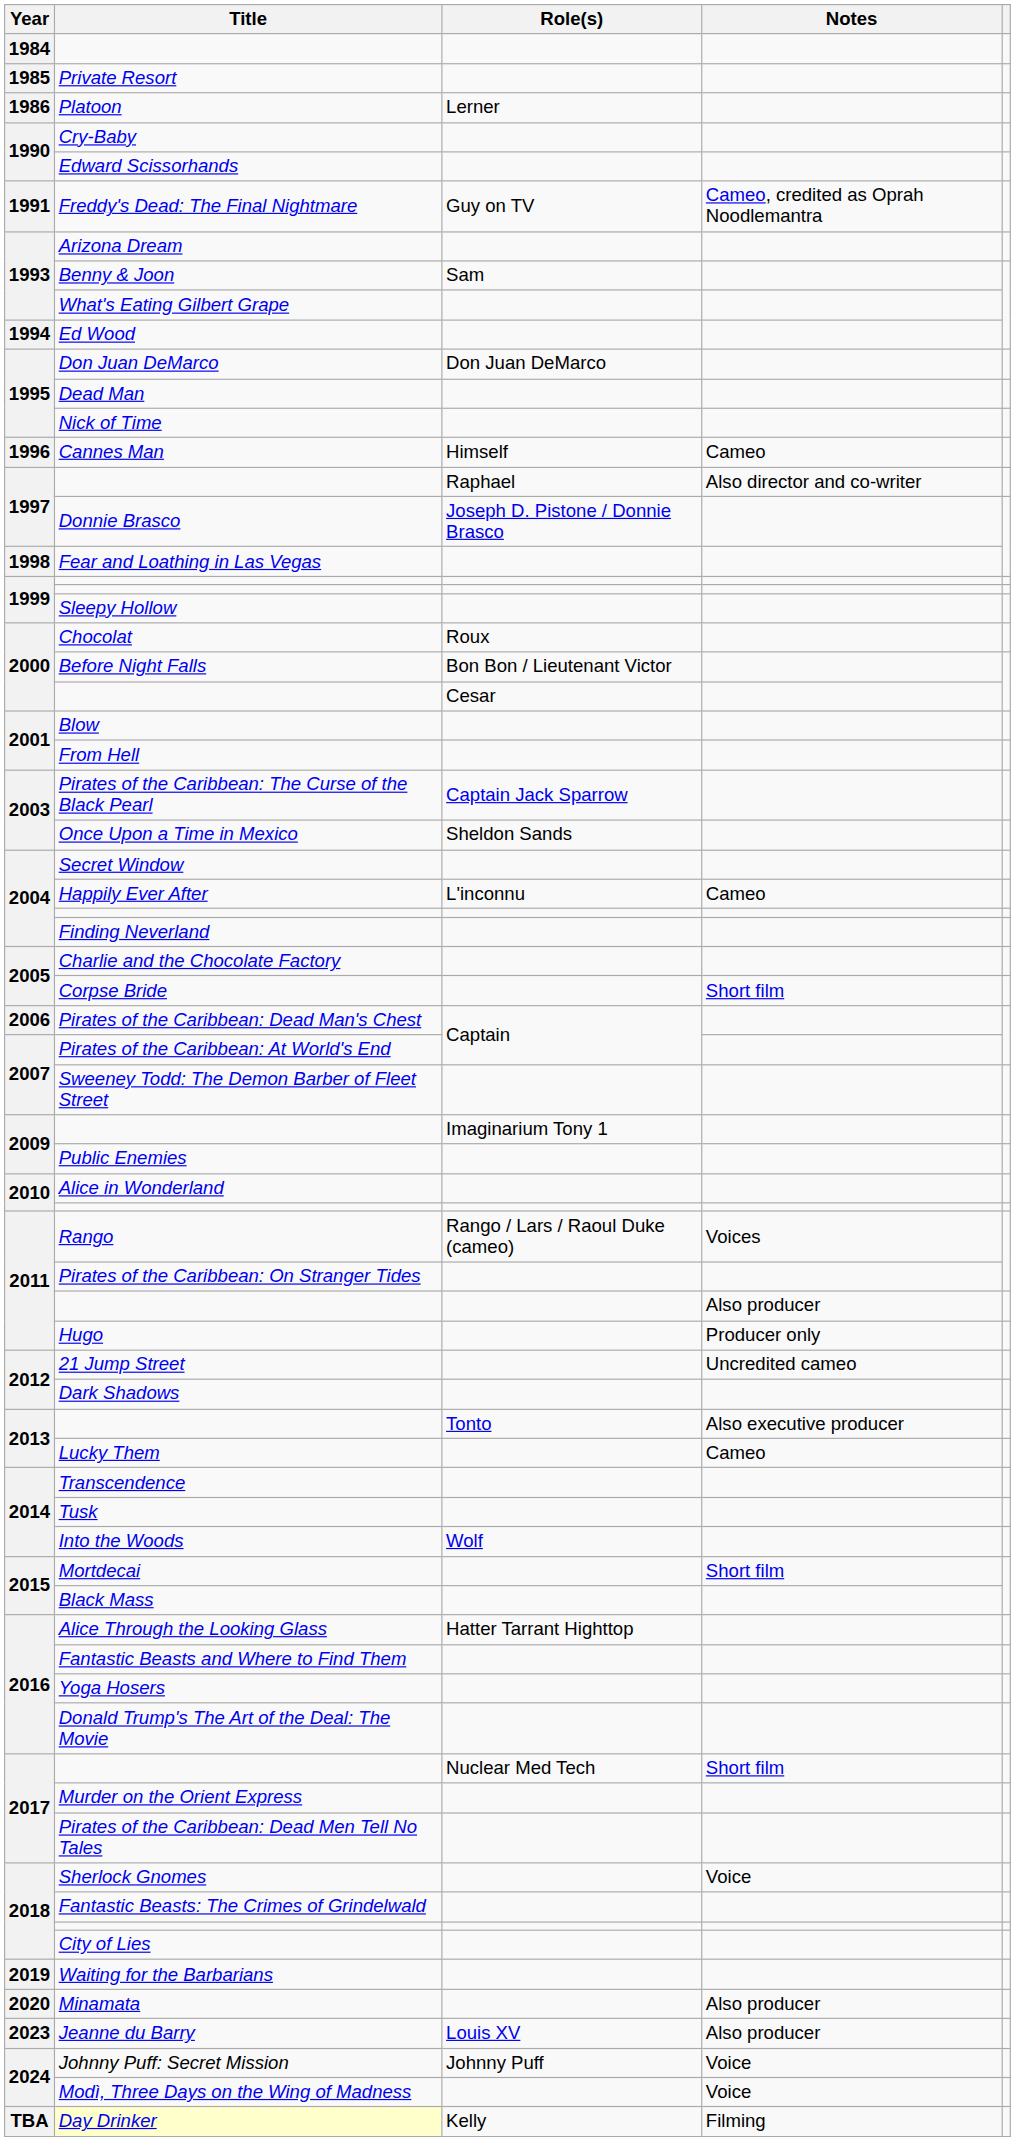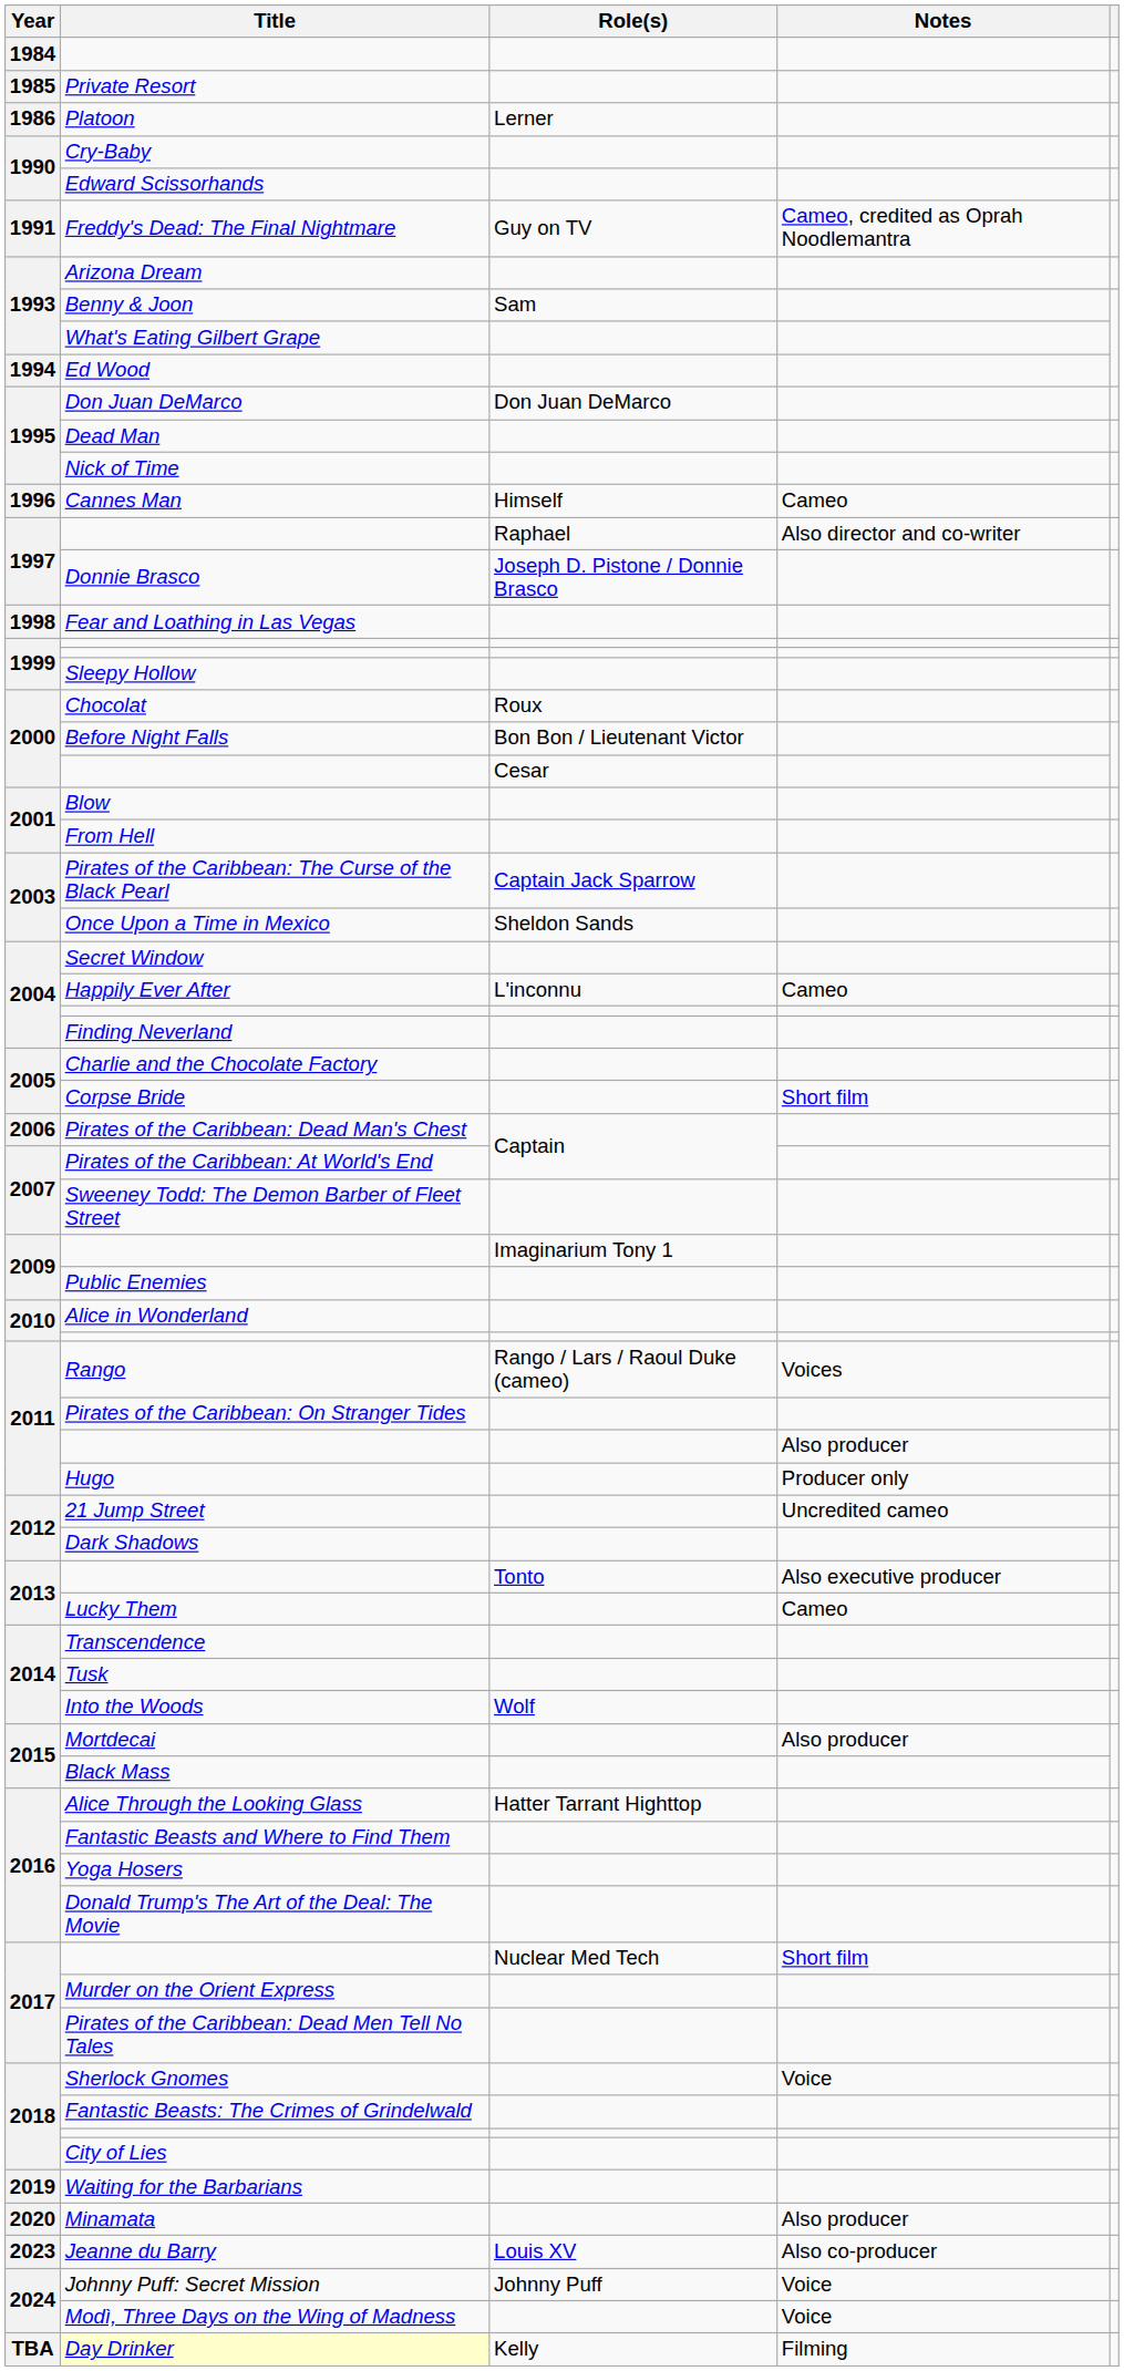Mortdecai | Notes: Short film -> Also producer
Jeanne du Barry | Notes: Also producer -> Also co-producer
